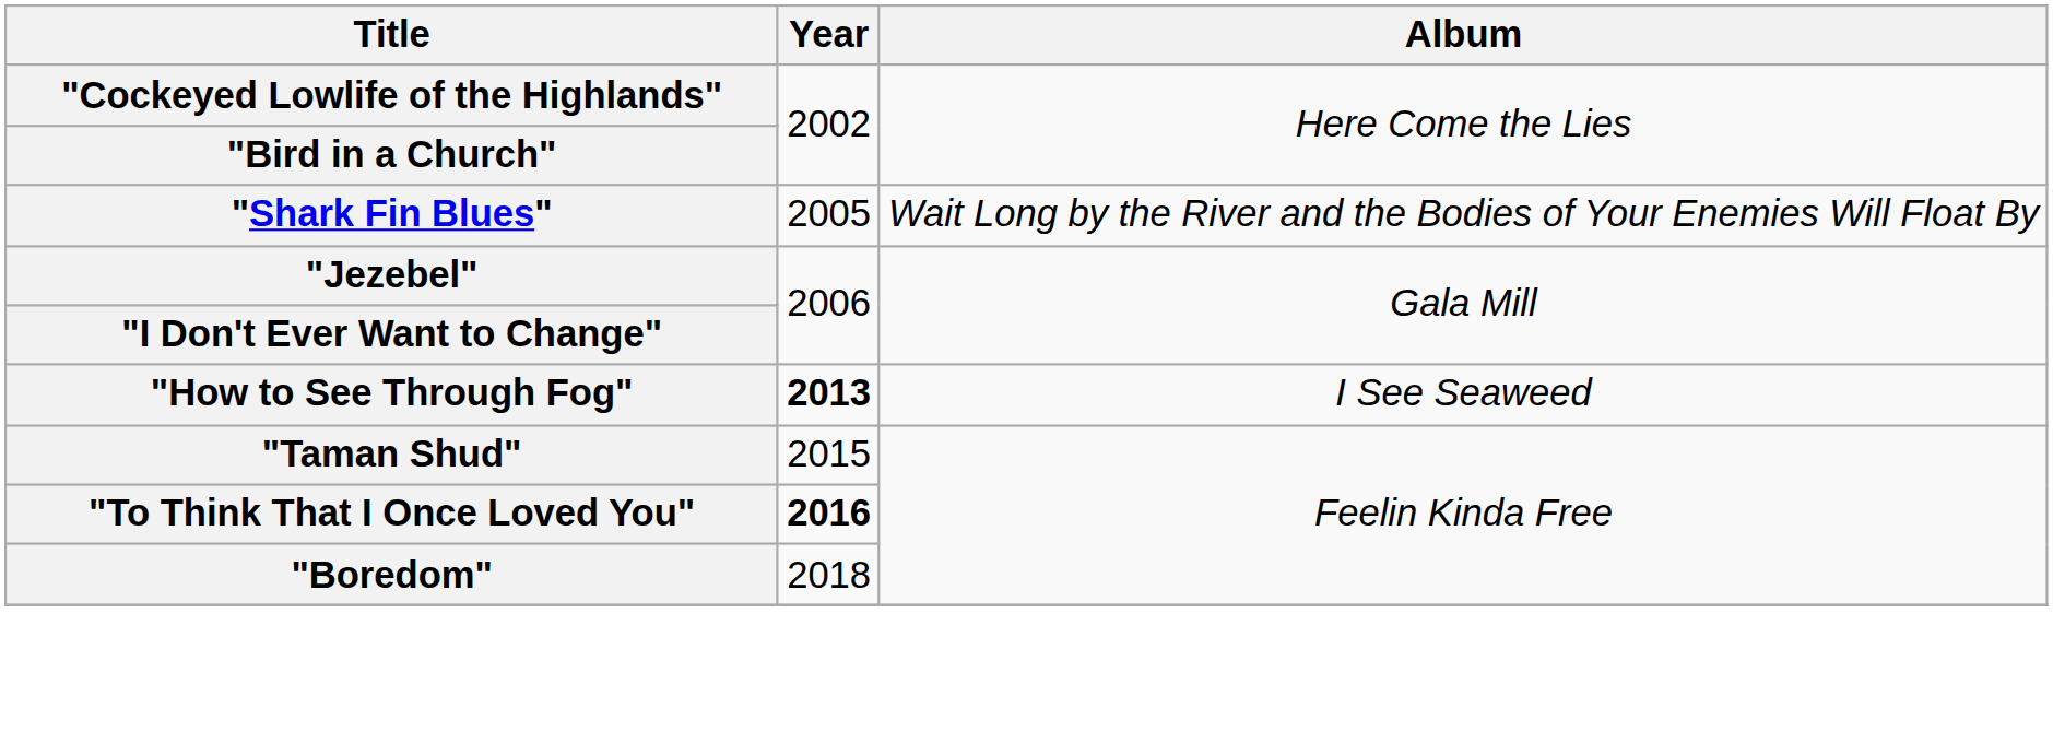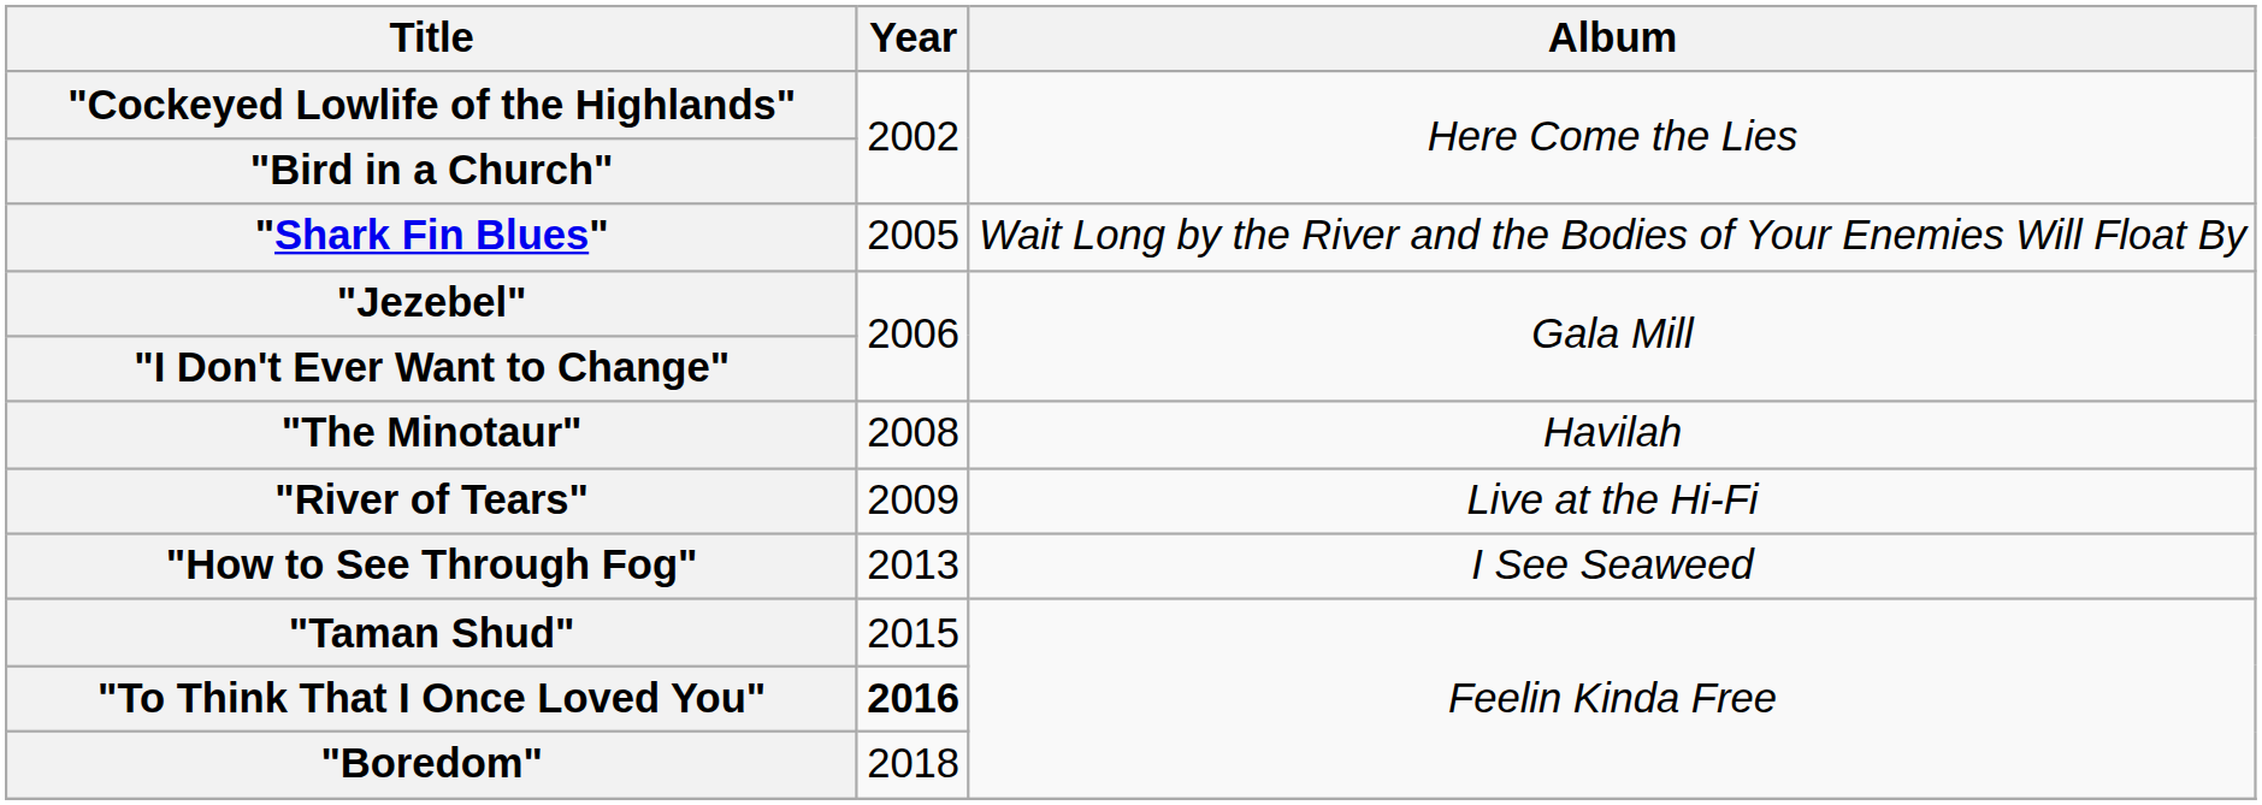+ row: "The Minotaur" | 2008 | Havilah
+ row: "River of Tears" | 2009 | Live at the Hi-Fi
"How to See Through Fog" | Year: bold -> normal
